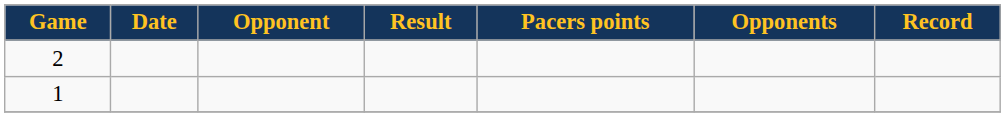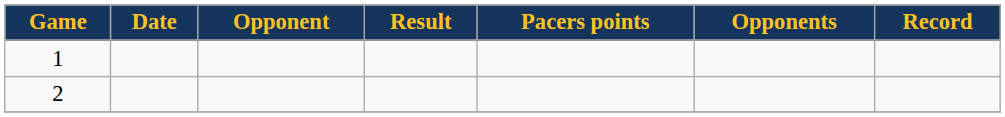rows swapped: 1 <-> 2
